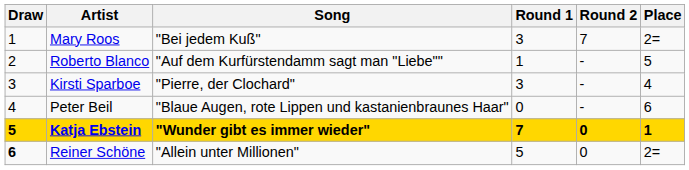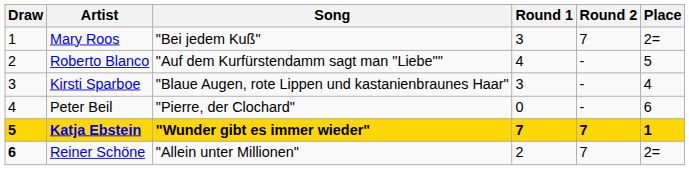Roberto Blanco | Round 1: 1 -> 4
Kirsti Sparboe | Song: "Pierre, der Clochard" -> "Blaue Augen, rote Lippen und kastanienbraunes Haar"
Peter Beil | Song: "Blaue Augen, rote Lippen und kastanienbraunes Haar" -> "Pierre, der Clochard"
Katja Ebstein | Round 2: 0 -> 7
Reiner Schöne | Round 1: 5 -> 2
Reiner Schöne | Round 2: 0 -> 7
